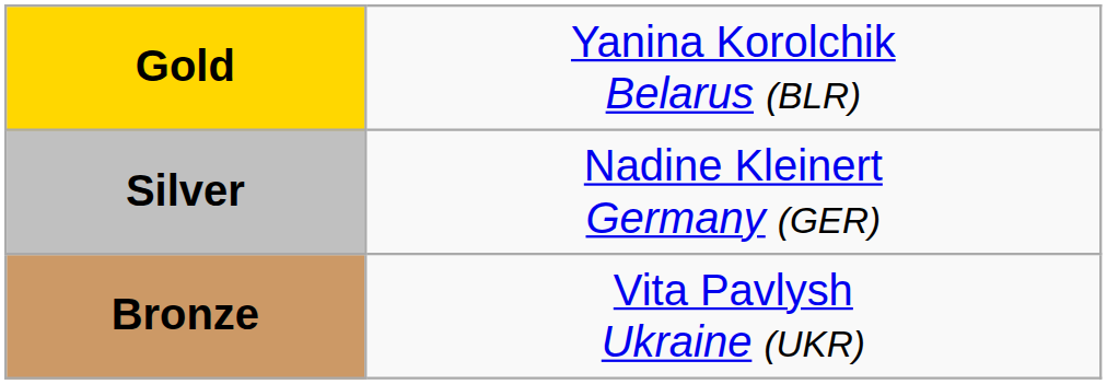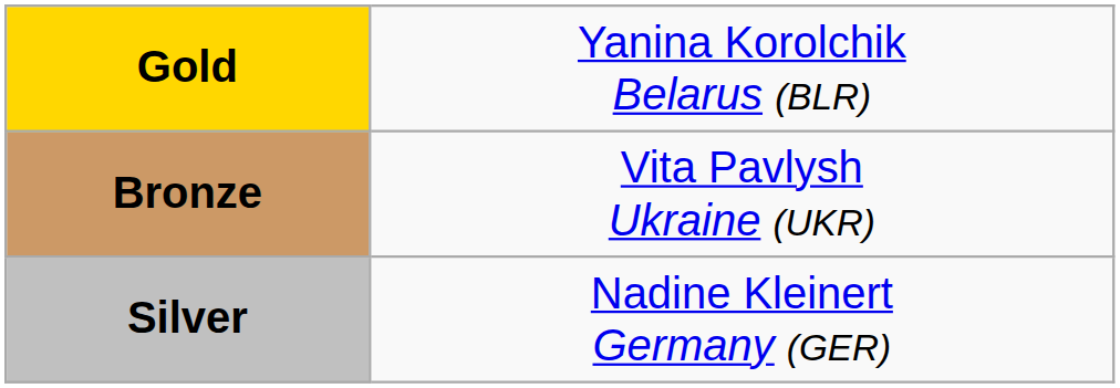rows swapped: Silver <-> Bronze
